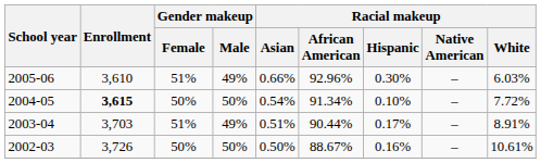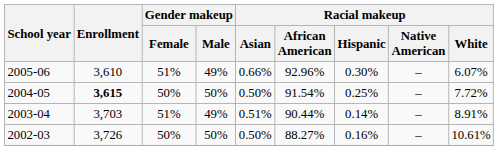2005-06 | Racial makeup / White: 6.03% -> 6.07%
2004-05 | Racial makeup / Asian: 0.54% -> 0.50%
2004-05 | Racial makeup / African American: 91.34% -> 91.54%
2004-05 | Racial makeup / Hispanic: 0.10% -> 0.25%
2003-04 | Racial makeup / Hispanic: 0.17% -> 0.14%
2002-03 | Racial makeup / African American: 88.67% -> 88.27%
